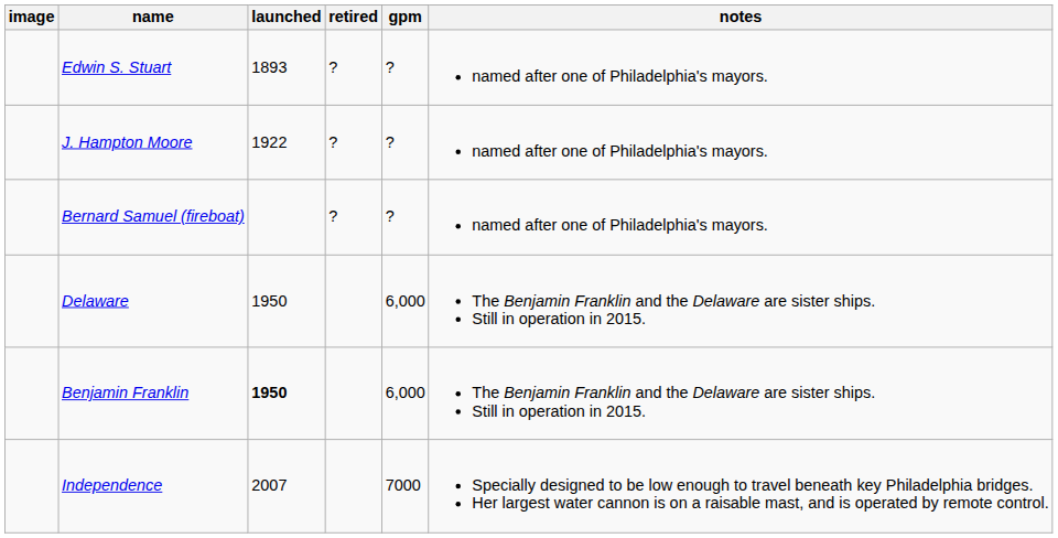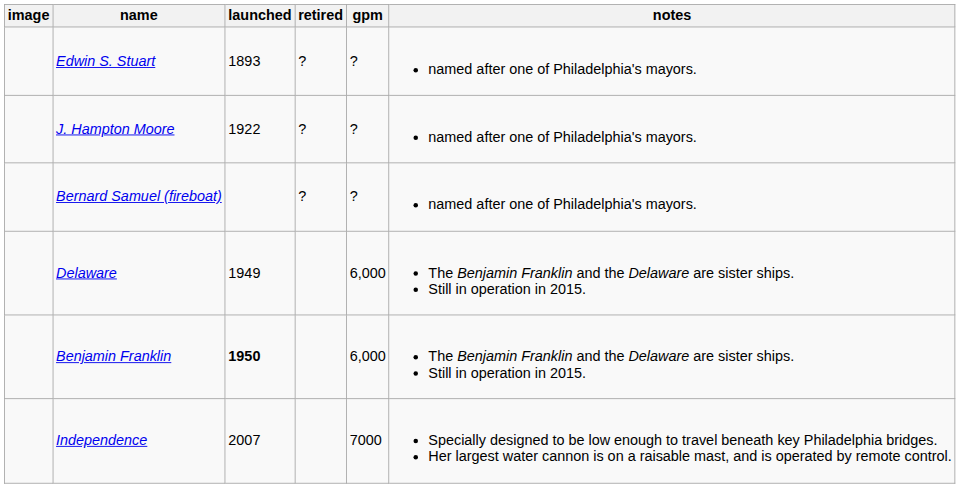Delaware | launched: 1950 -> 1949
